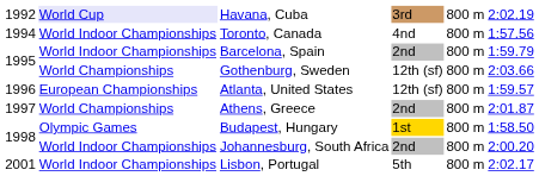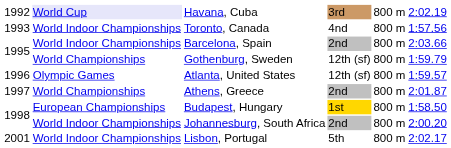Toronto, Canada | column 1: 1994 -> 1993
Barcelona, Spain | column 6: 1:59.79 -> 2:03.66
Gothenburg, Sweden | column 6: 2:03.66 -> 1:59.79
Atlanta, United States | column 2: European Championships -> Olympic Games
Budapest, Hungary | column 2: Olympic Games -> European Championships
